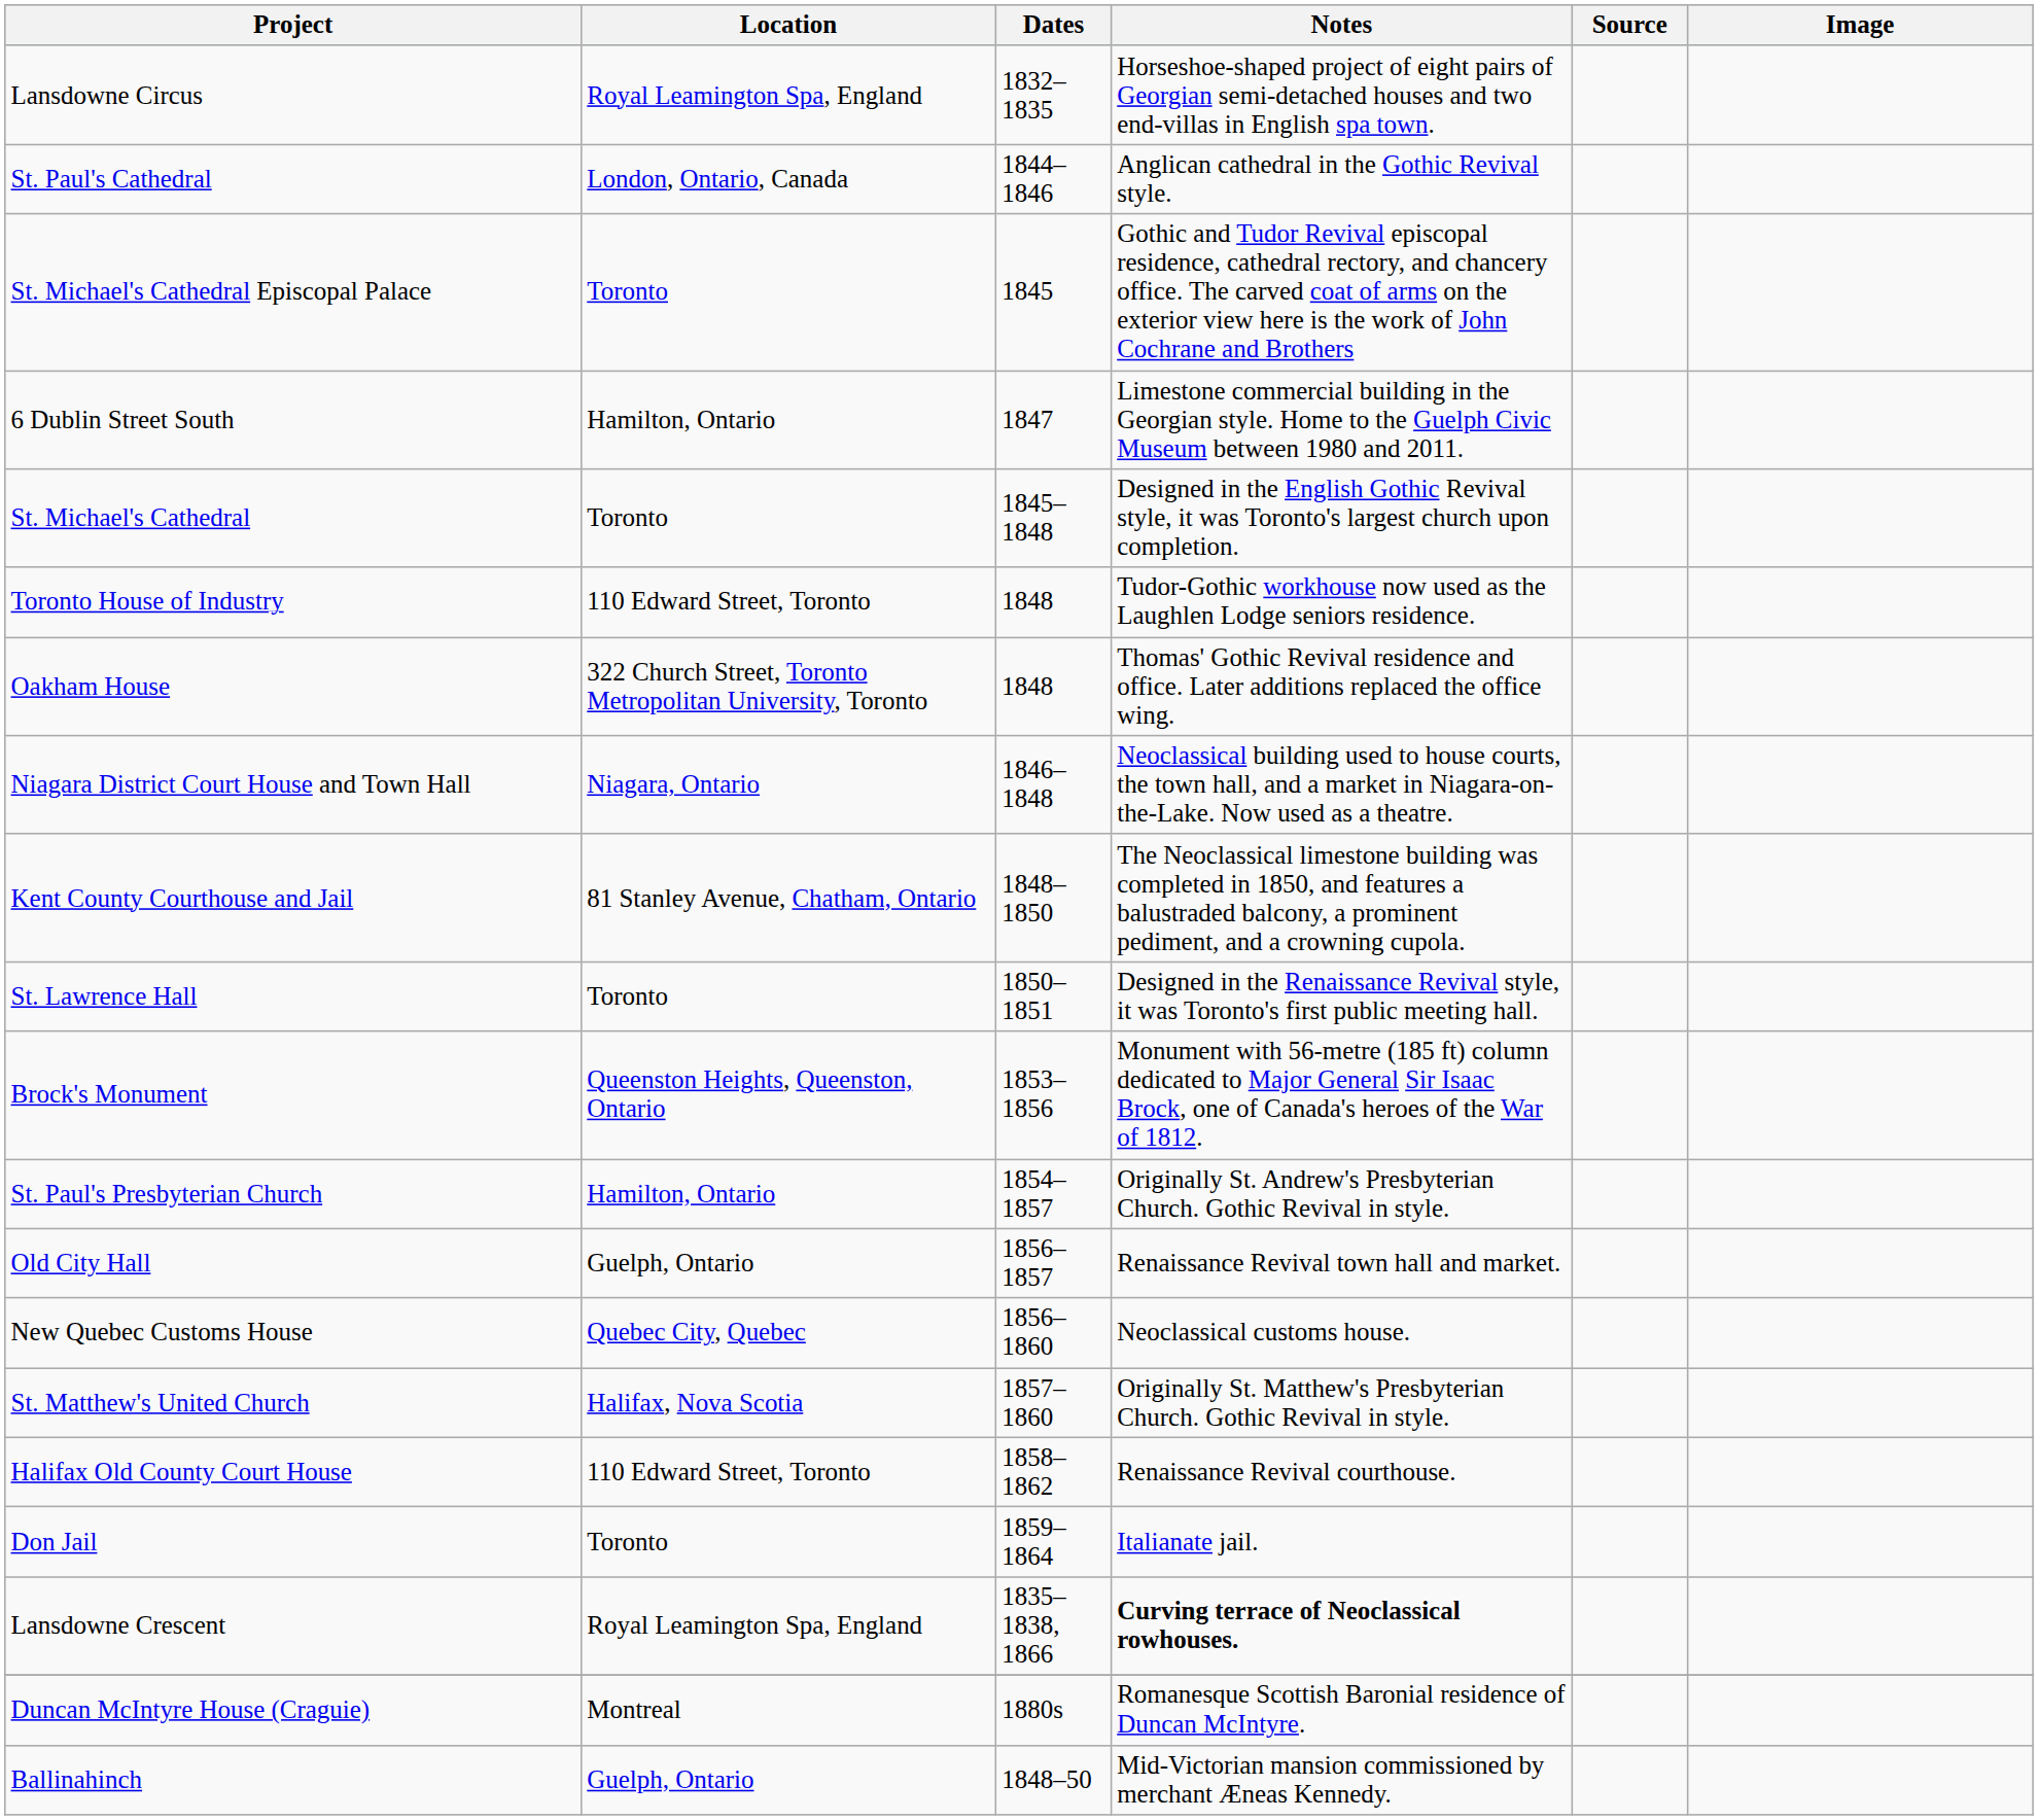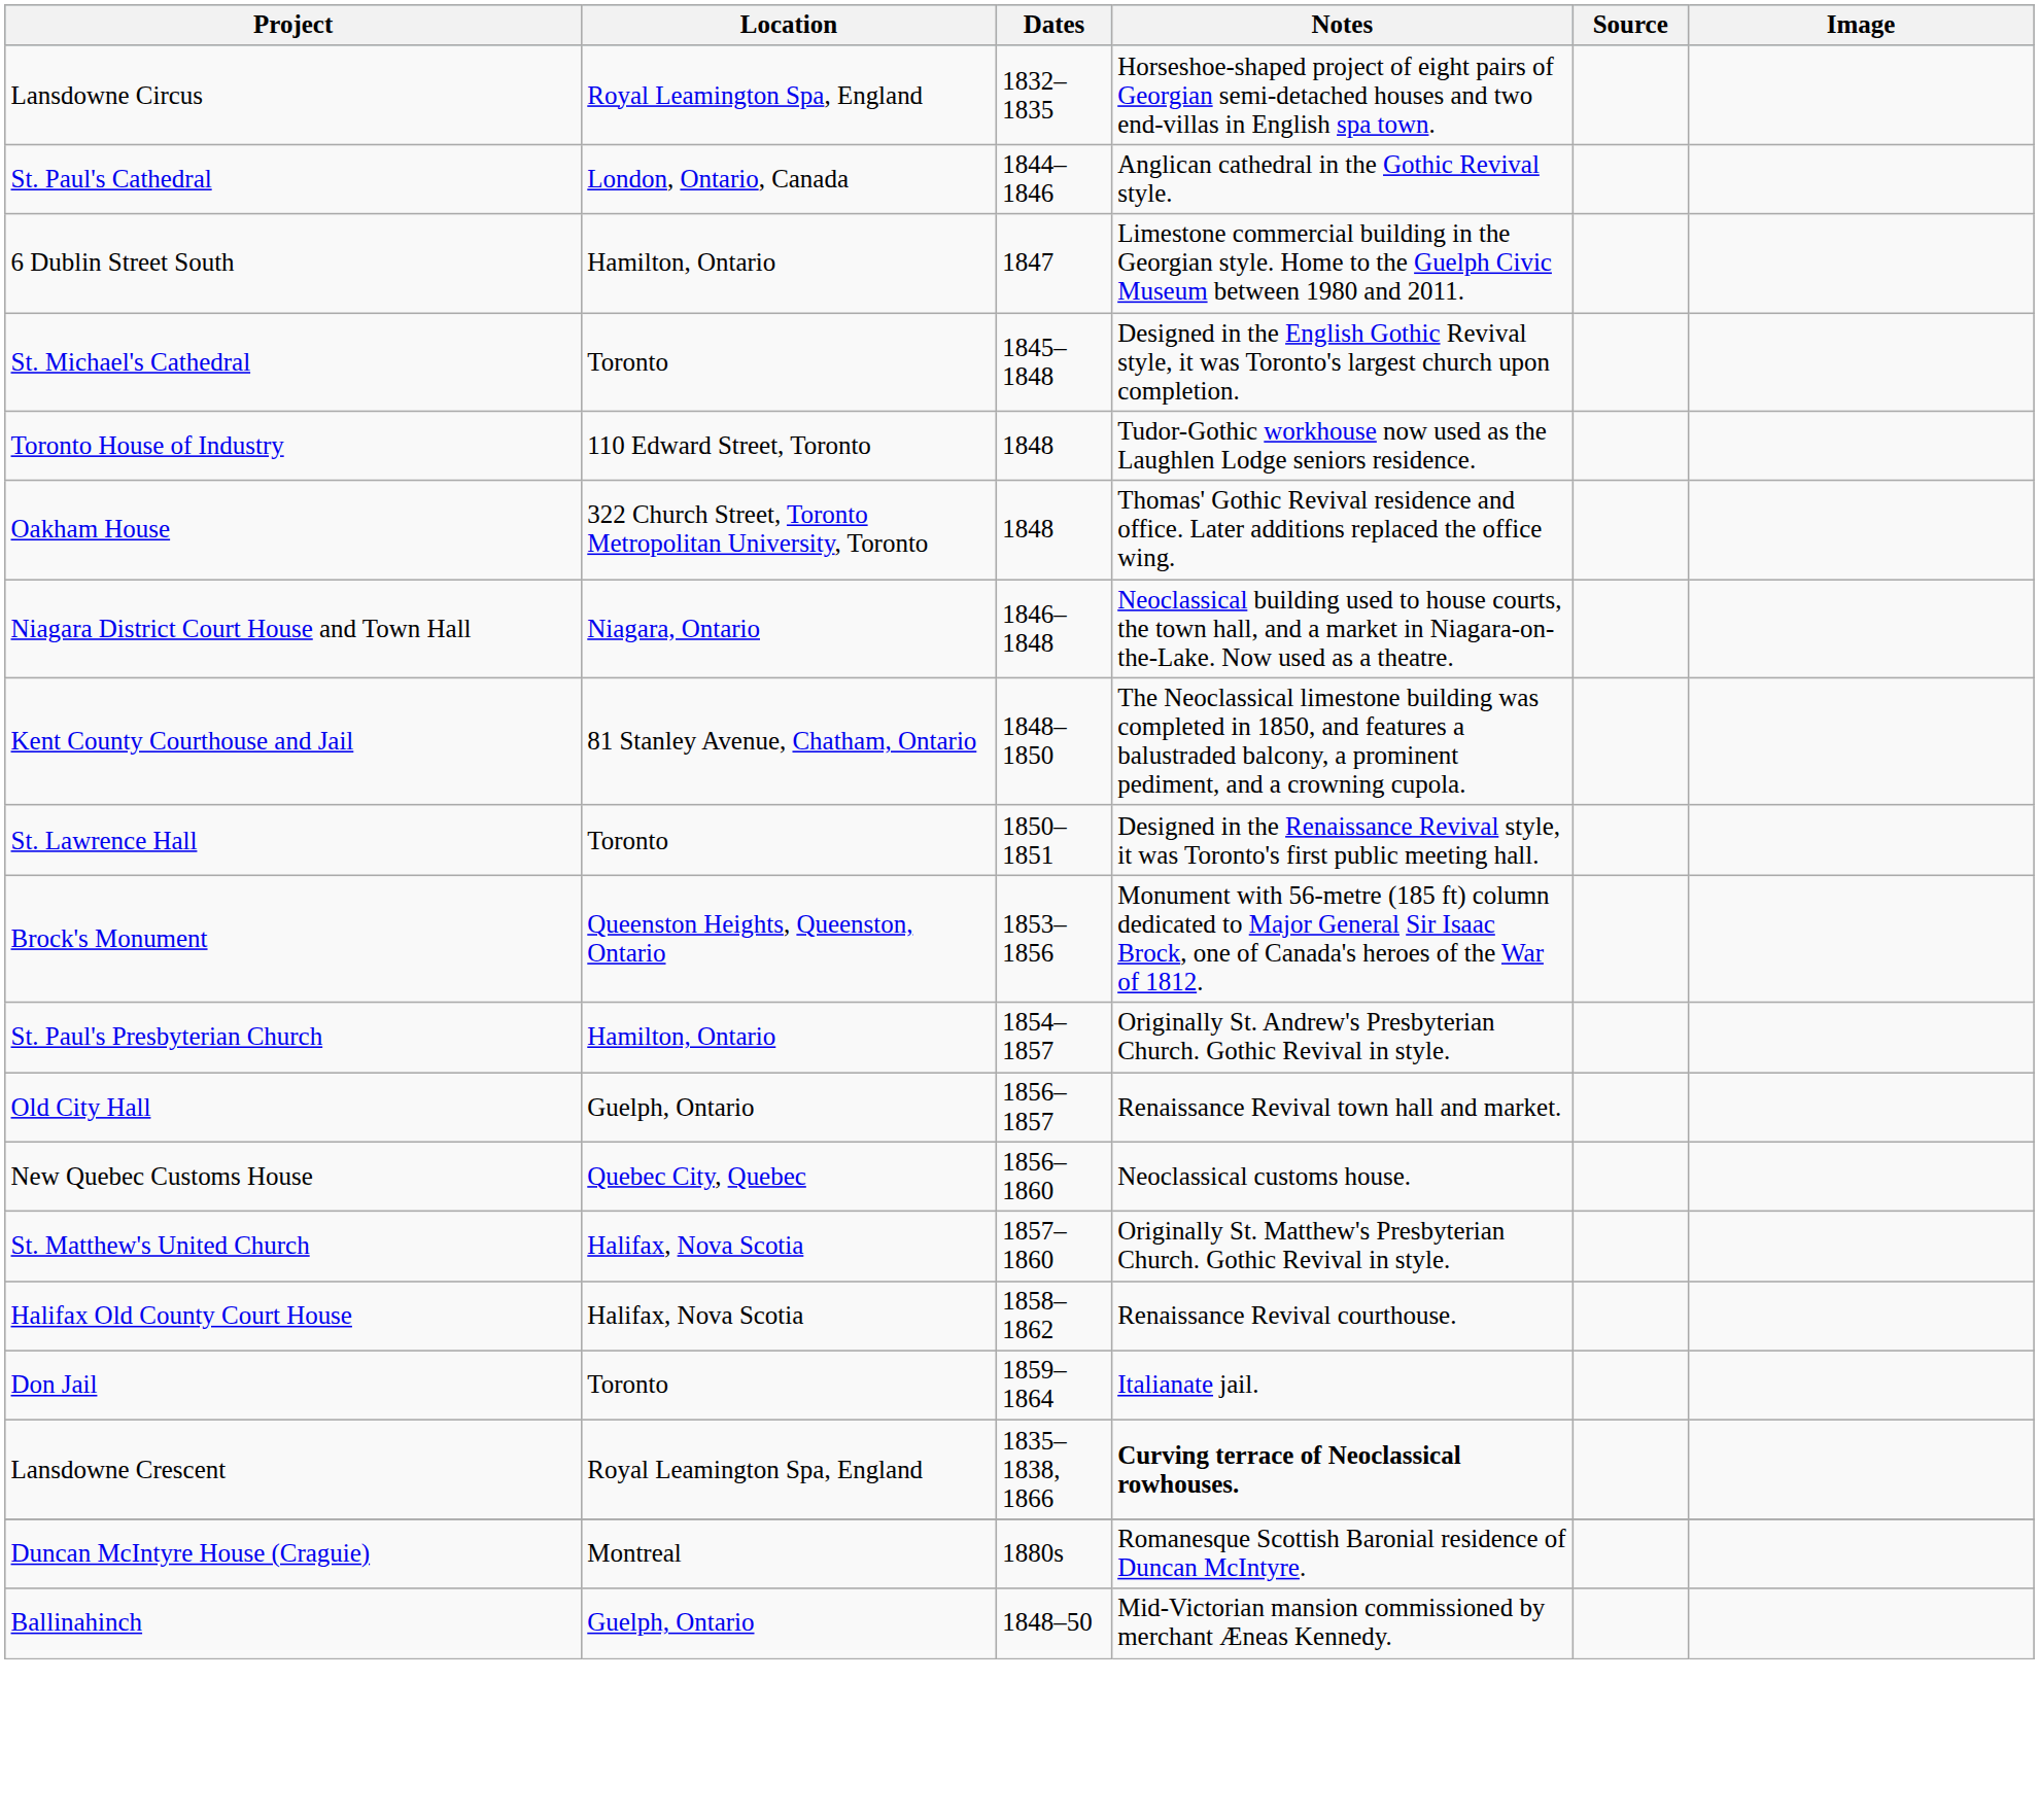- row: St. Michael's Cathedral Episcopal Palace | Toronto | 1845 | Gothic and Tudor Revival episcopal residence, cathedral rectory, and chancery office. The carved coat of arms on the exterior view here is the work of John Cochrane and Brothers
Halifax Old County Court House | Location: 110 Edward Street, Toronto -> Halifax, Nova Scotia
